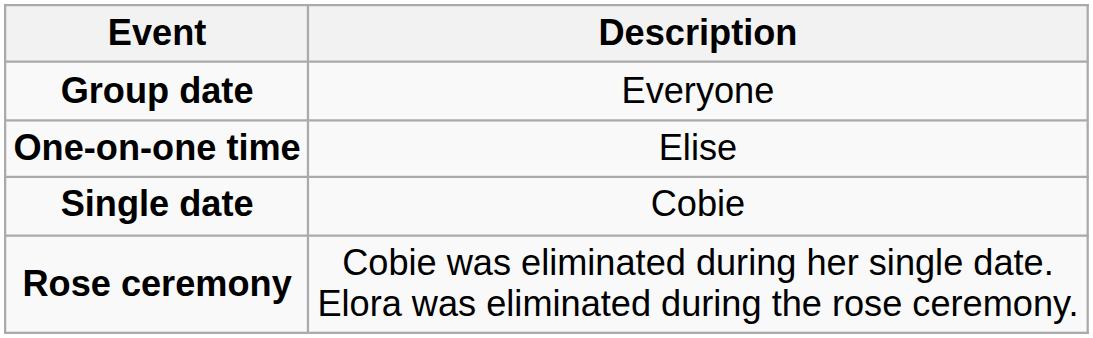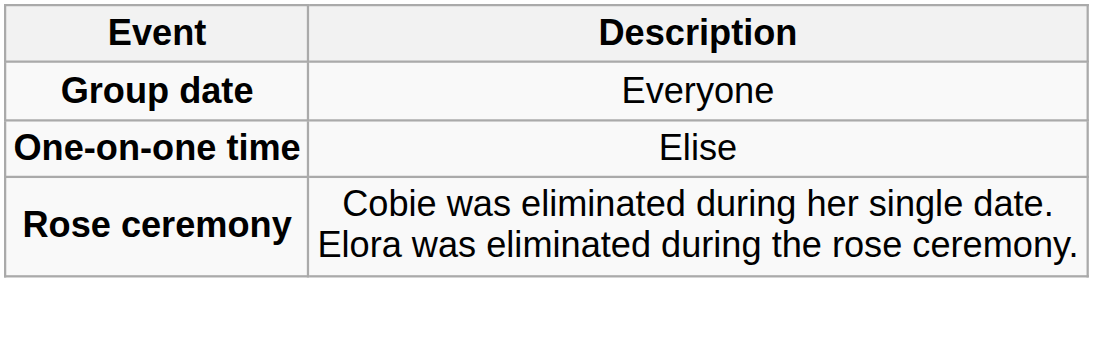- row: Single date | Cobie
